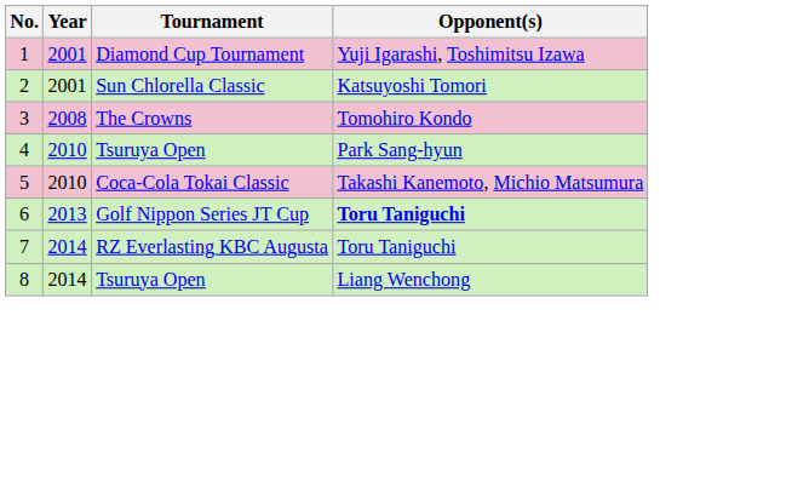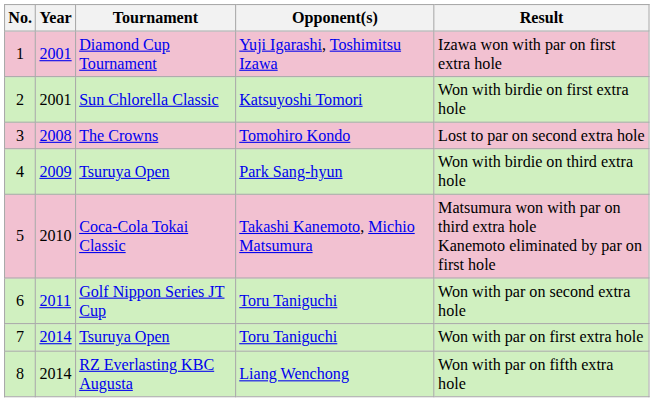+ column: Result | Izawa won with par on first extra hole | Won with birdie on first extra hole | Lost to par on second extra hole | Won with birdie on third extra hole | Matsumura won with par on third extra hole Kanemoto eliminated by par on first hole | Won with par on second extra hole | Won with par on first extra hole | Won with par on fifth extra hole
4 | Year: 2010 -> 2009
6 | Year: 2013 -> 2011
6 | Opponent(s): bold -> normal
7 | Tournament: RZ Everlasting KBC Augusta -> Tsuruya Open
8 | Tournament: Tsuruya Open -> RZ Everlasting KBC Augusta
